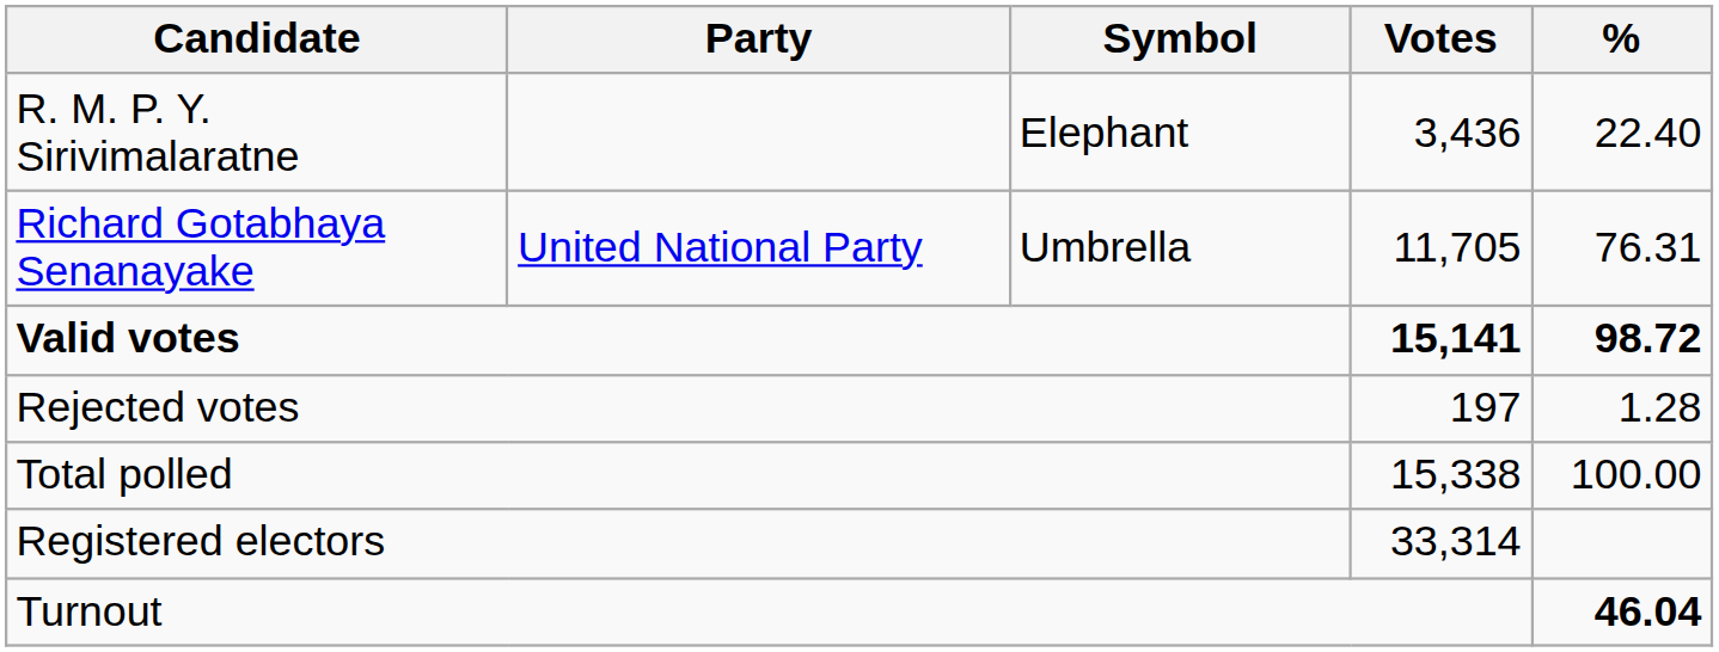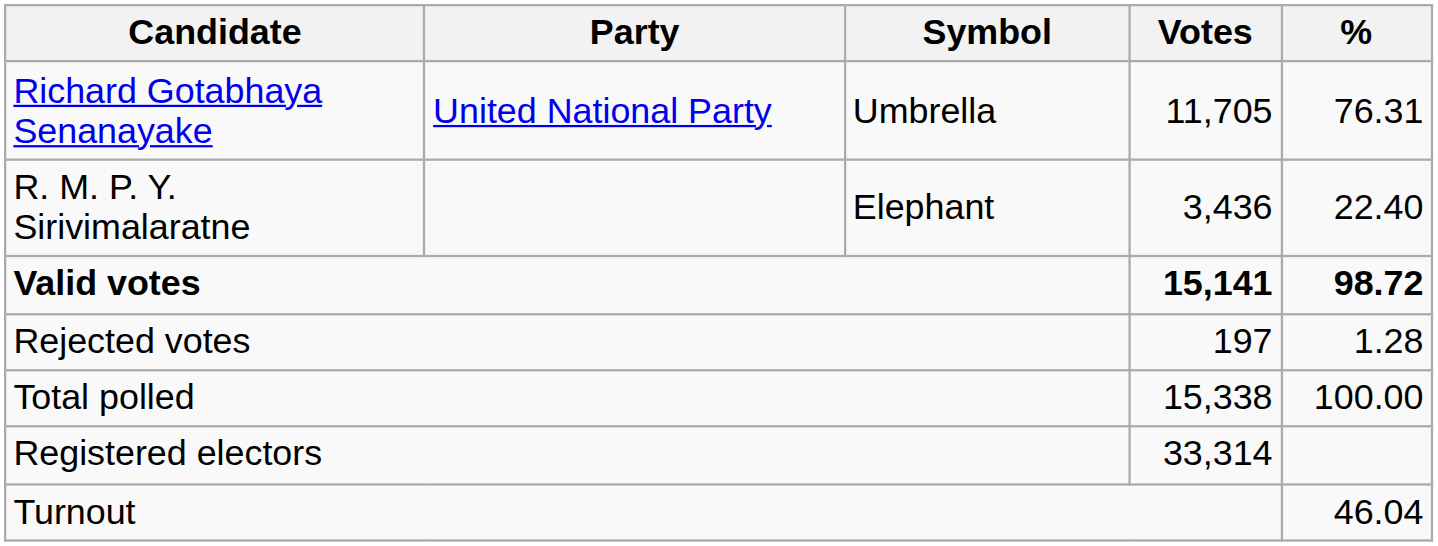rows swapped: Richard Gotabhaya Senanayake <-> R. M. P. Y. Sirivimalaratne
Turnout | %: bold -> normal
